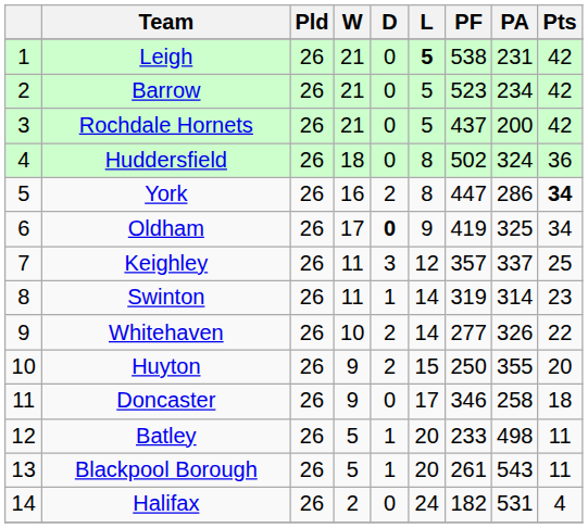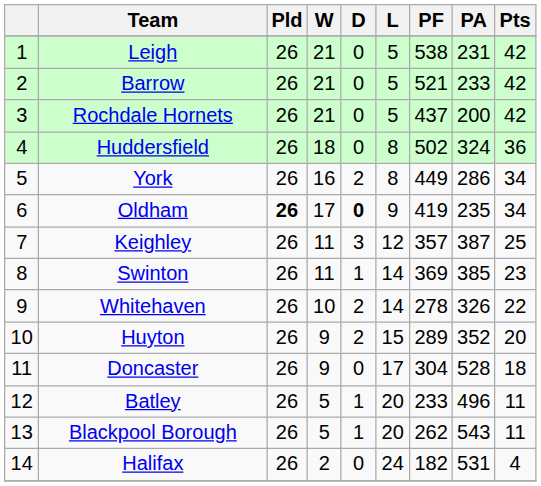Leigh | L: bold -> normal
Barrow | PF: 523 -> 521
Barrow | PA: 234 -> 233
York | PF: 447 -> 449
York | Pts: bold -> normal
Oldham | Pld: normal -> bold
Oldham | PA: 325 -> 235
Keighley | PA: 337 -> 387
Swinton | PF: 319 -> 369
Swinton | PA: 314 -> 385
Whitehaven | PF: 277 -> 278
Huyton | PF: 250 -> 289
Huyton | PA: 355 -> 352
Doncaster | PF: 346 -> 304
Doncaster | PA: 258 -> 528
Batley | PA: 498 -> 496
Blackpool Borough | PF: 261 -> 262
